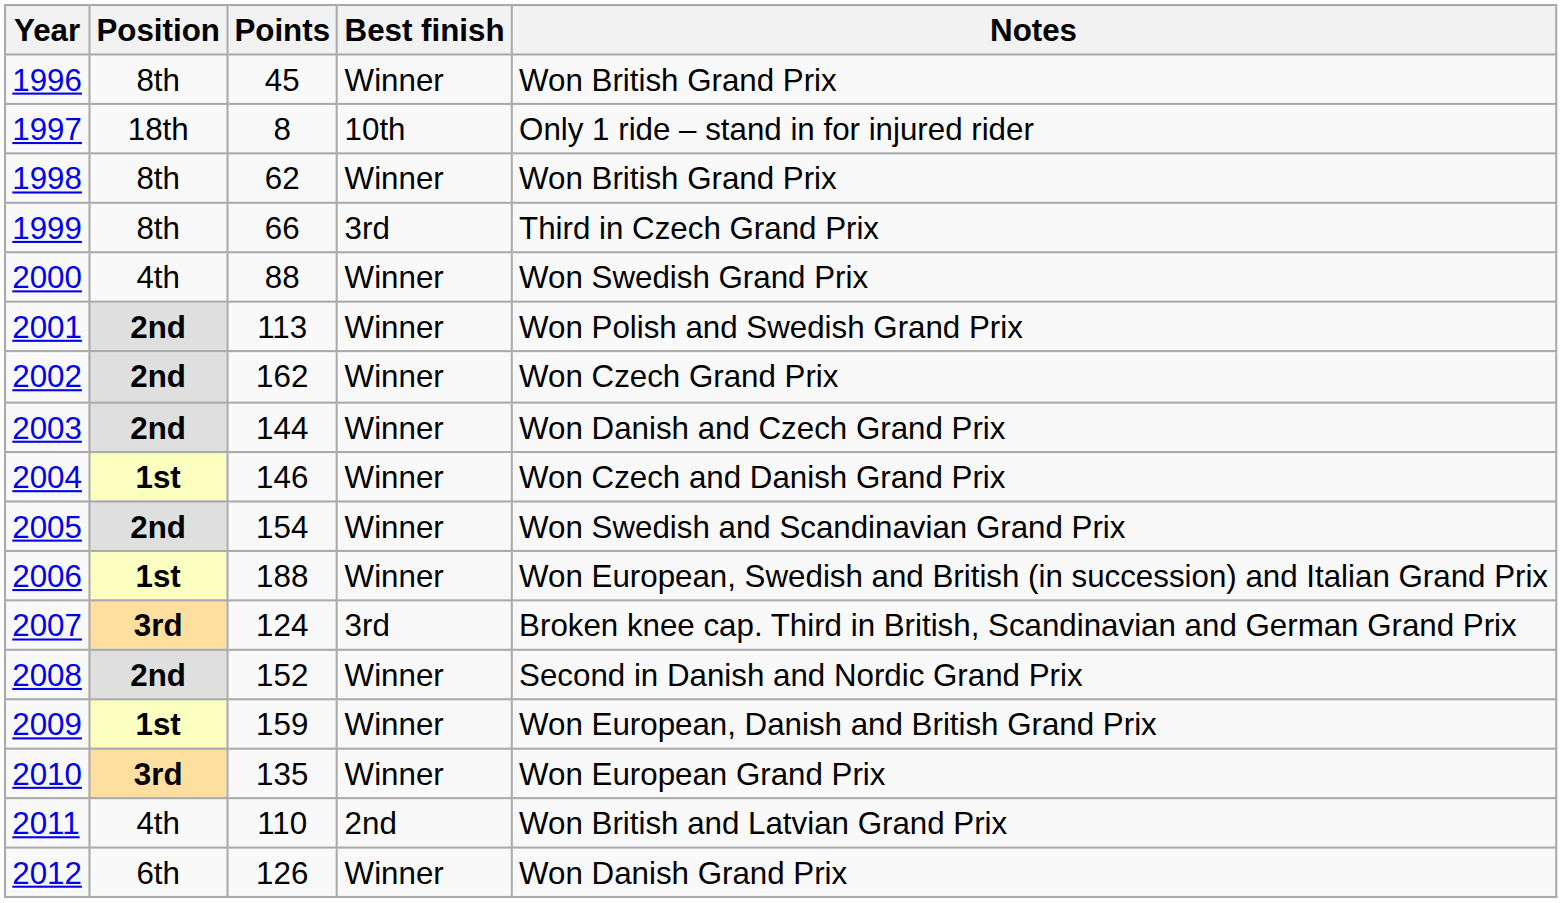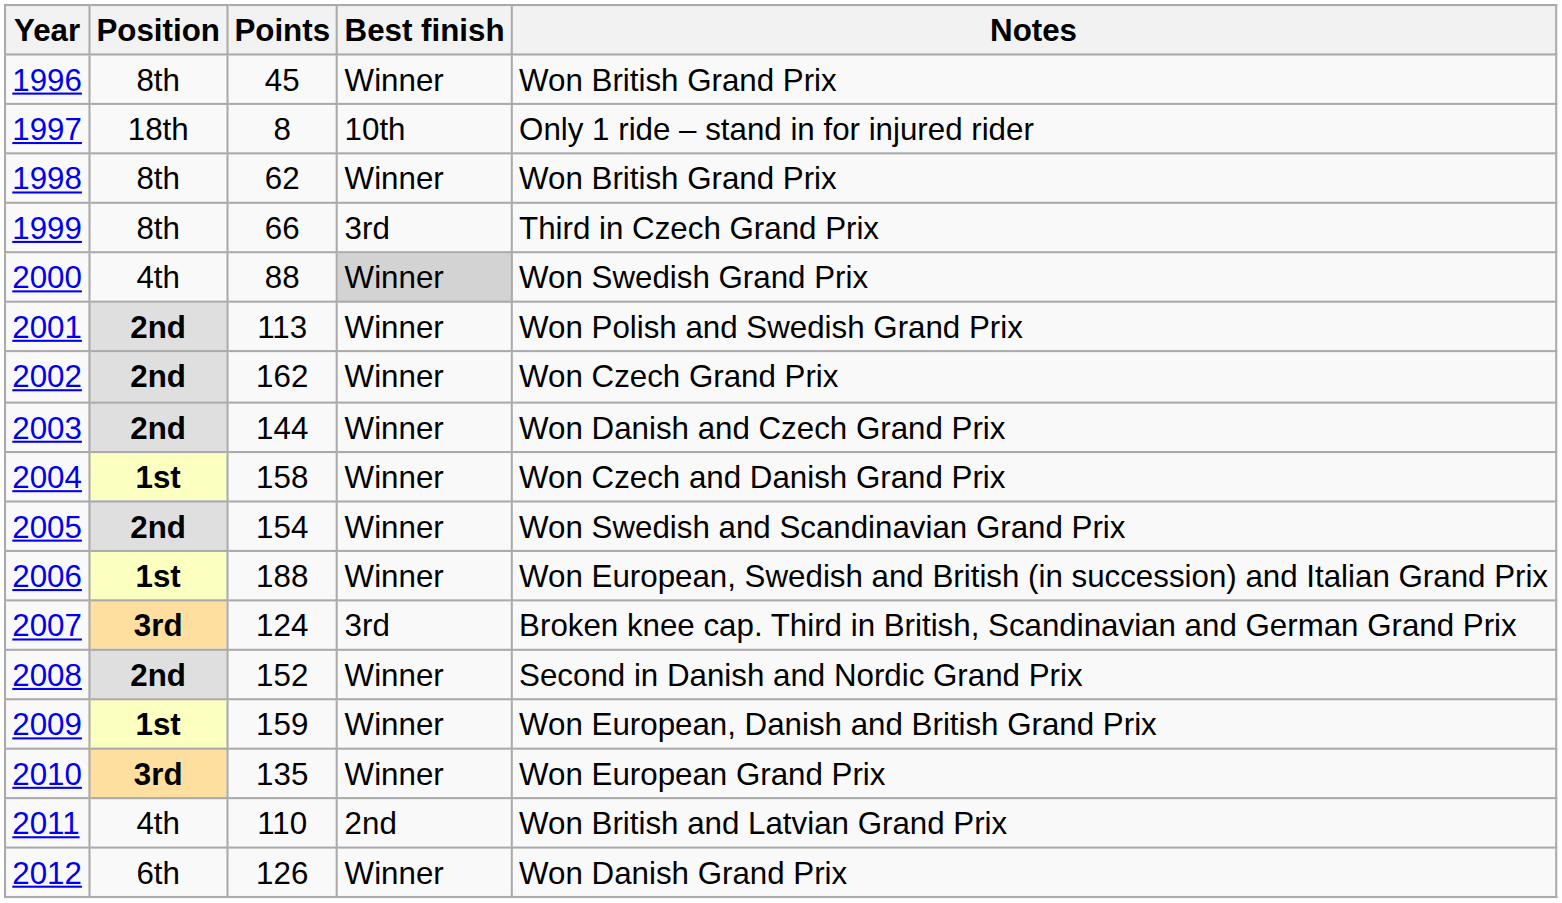2000 | Best finish: no background -> lightgrey background
2004 | Points: 146 -> 158
